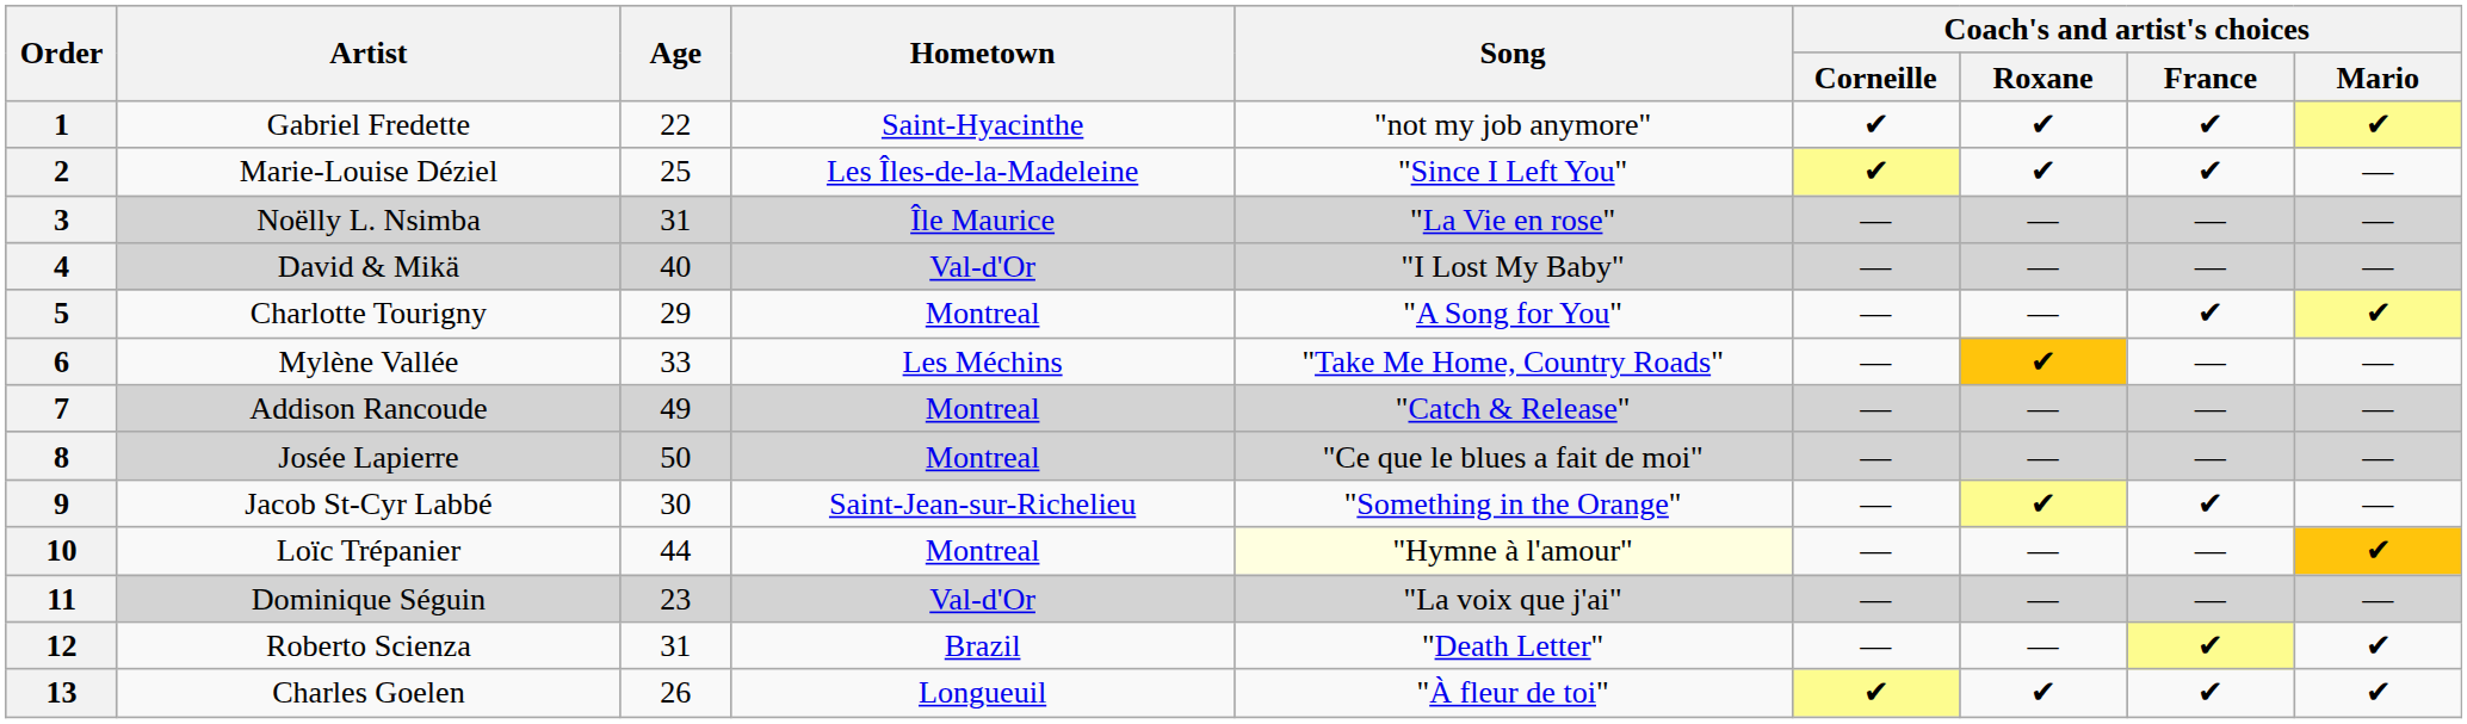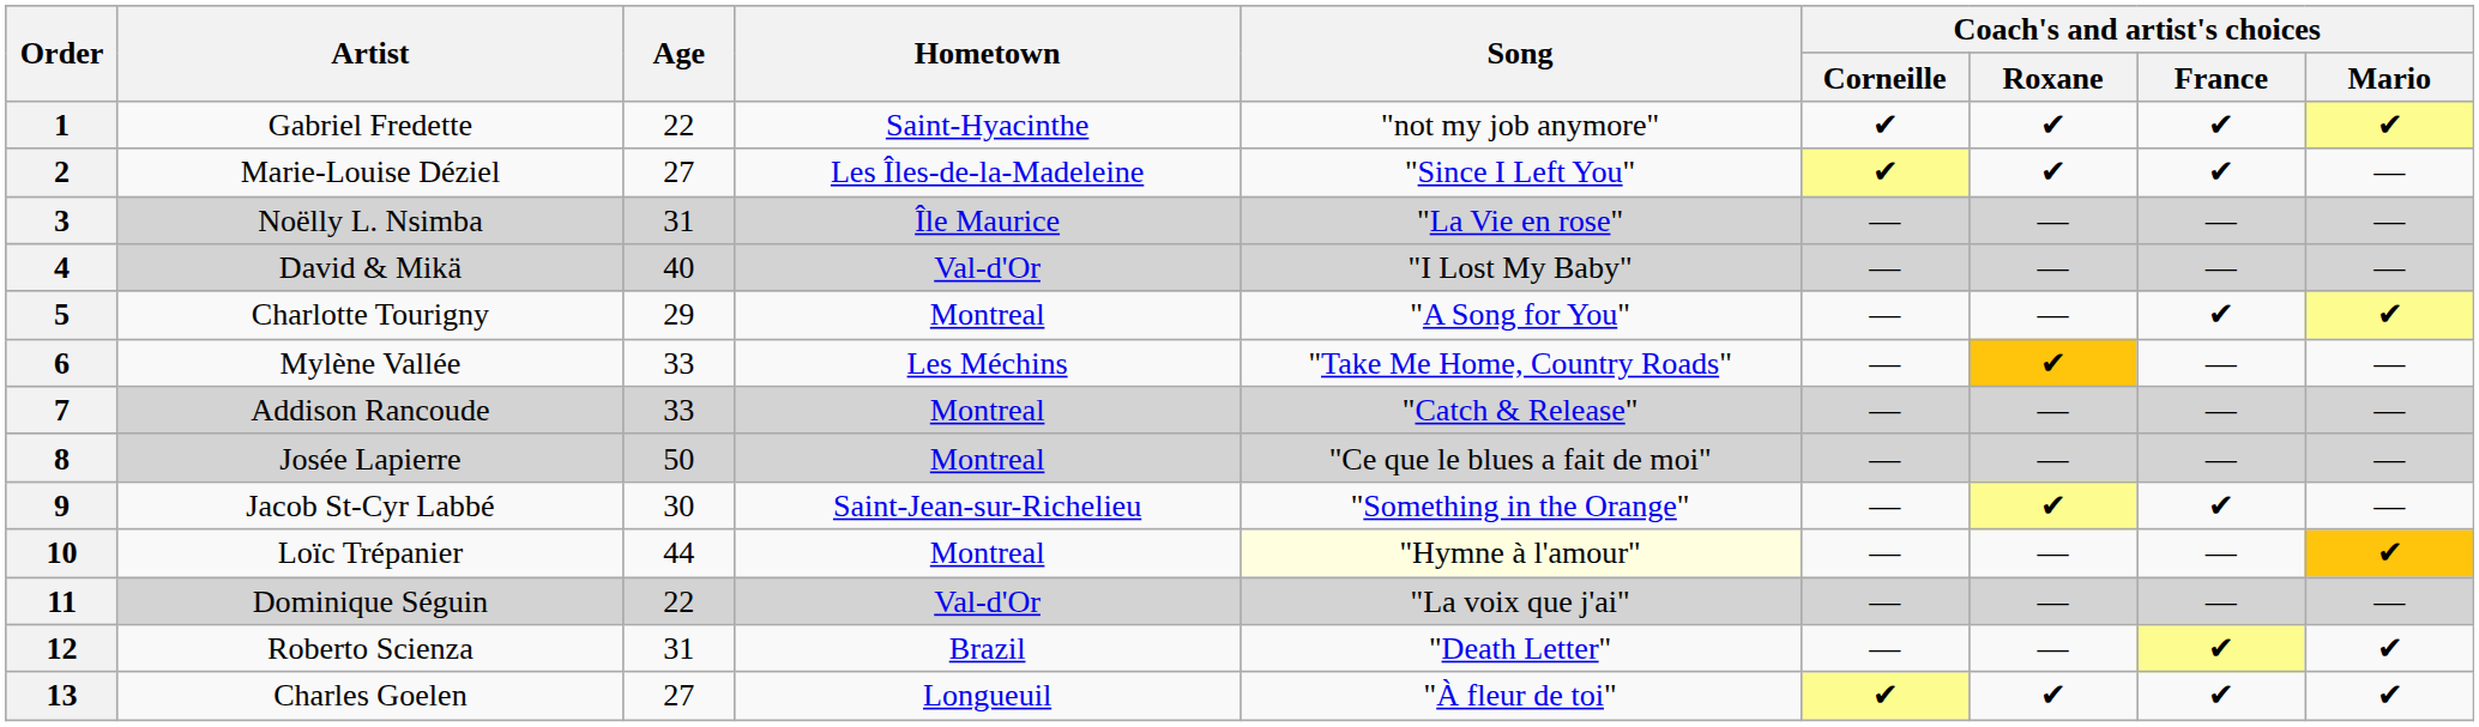2 | Age: 25 -> 27
7 | Age: 49 -> 33
11 | Age: 23 -> 22
13 | Age: 26 -> 27
